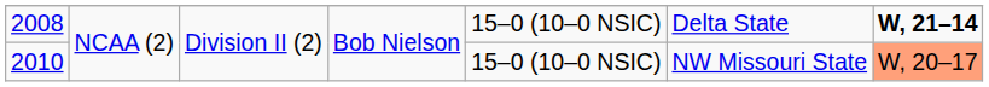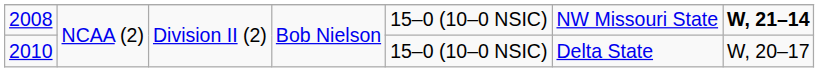2008 | column 6: Delta State -> NW Missouri State
2010 | column 6: NW Missouri State -> Delta State
2010 | column 7: lightsalmon background -> no background
